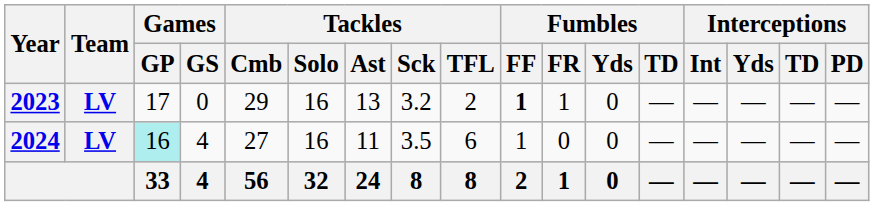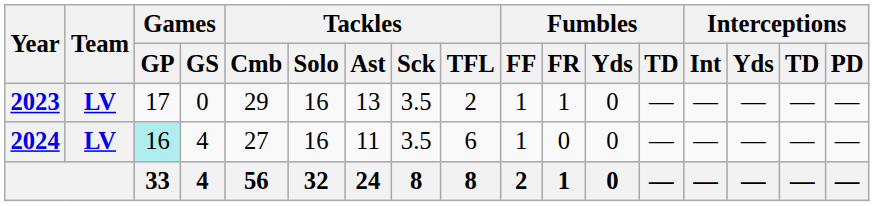2023 | Tackles / Sck: 3.2 -> 3.5
2023 | Fumbles / FF: bold -> normal
